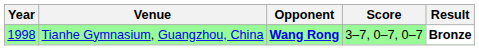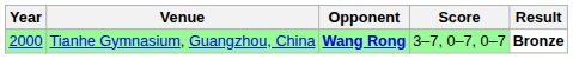Tianhe Gymnasium, Guangzhou, China | Year: 1998 -> 2000
